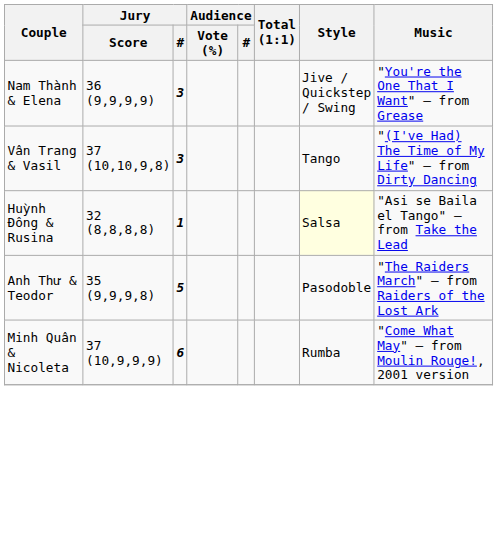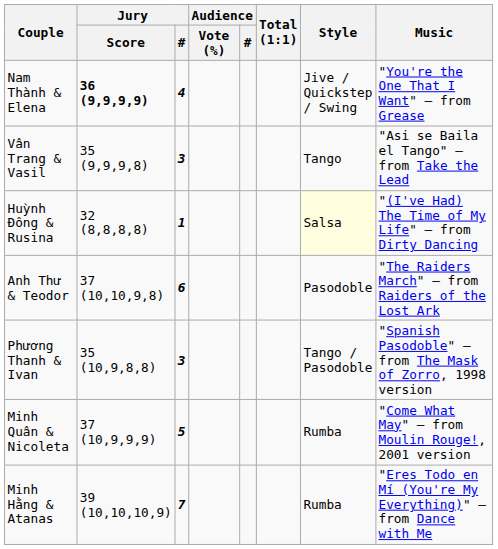Nam Thành & Elena | Jury / Score: normal -> bold
Nam Thành & Elena | Jury / #: 3 -> 4
Vân Trang & Vasil | Jury / Score: 37 (10,10,9,8) -> 35 (9,9,9,8)
Vân Trang & Vasil | Music: "(I've Had) The Time of My Life" – from Dirty Dancing -> "Asi se Baila el Tango" – from Take the Lead
Huỳnh Đông & Rusina | Music: "Asi se Baila el Tango" – from Take the Lead -> "(I've Had) The Time of My Life" – from Dirty Dancing
Anh Thư & Teodor | Jury / Score: 35 (9,9,9,8) -> 37 (10,10,9,8)
Anh Thư & Teodor | Jury / #: 5 -> 6
+ row: Phương Thanh & Ivan | 35 (10,9,8,8) | 3 | Tango / Pasodoble | "Spanish Pasodoble" – from The Mask of Zorro, 1998 version
Minh Quân & Nicoleta | Jury / #: 6 -> 5
+ row: Minh Hằng & Atanas | 39 (10,10,10,9) | 7 | Rumba | "Eres Todo en Mí (You're My Everything)" – from Dance with Me
